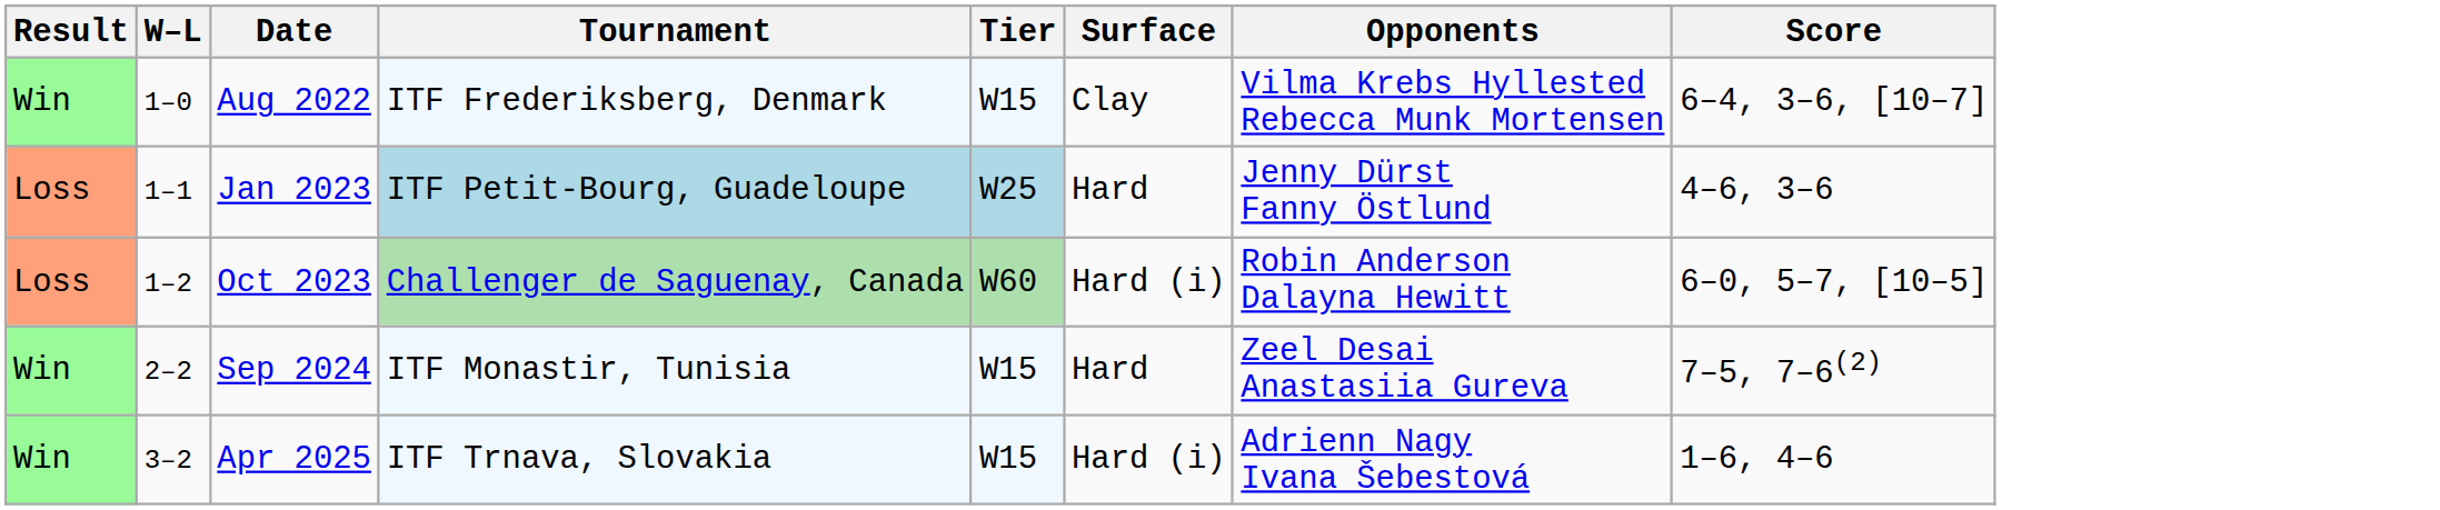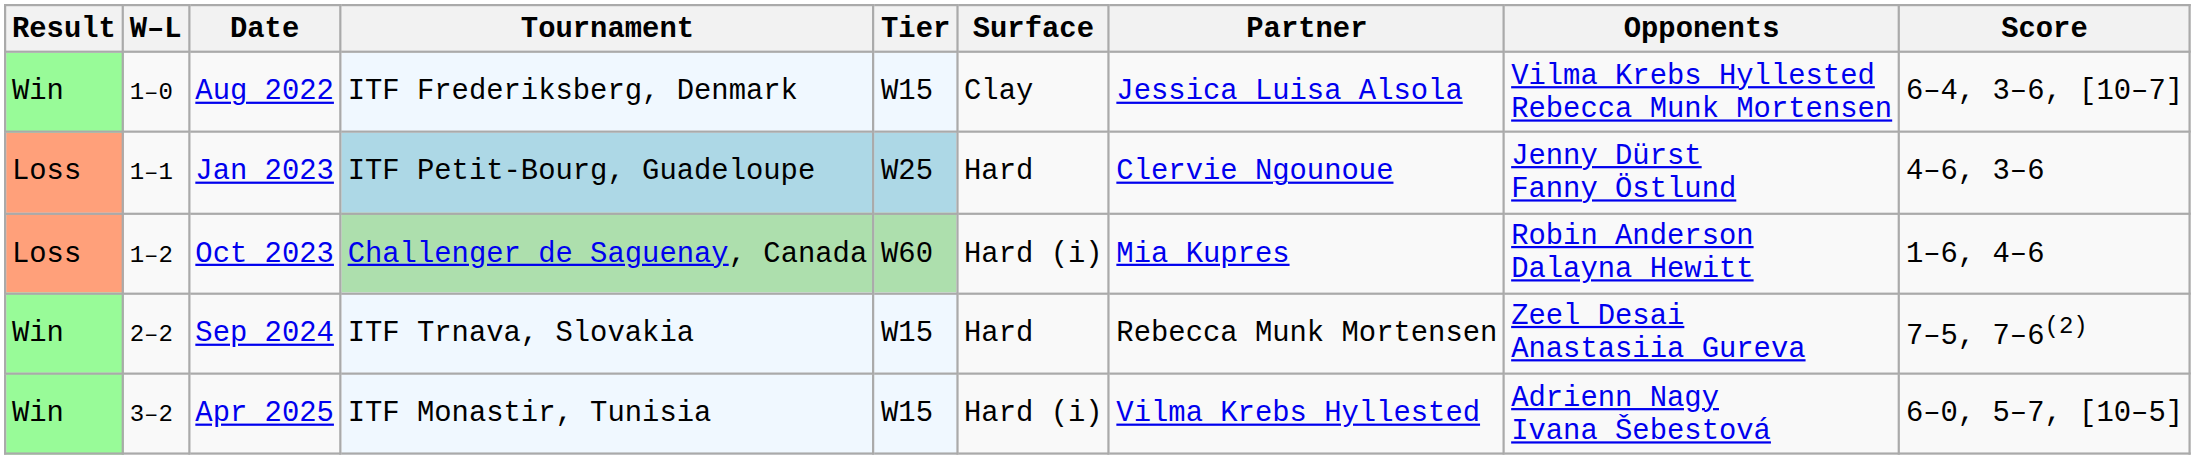+ column: Partner | Jessica Luisa Alsola | Clervie Ngounoue | Mia Kupres | Rebecca Munk Mortensen | Vilma Krebs Hyllested
Oct 2023 | Score: 6–0, 5–7, [10–5] -> 1–6, 4–6
Sep 2024 | Tournament: ITF Monastir, Tunisia -> ITF Trnava, Slovakia
Apr 2025 | Tournament: ITF Trnava, Slovakia -> ITF Monastir, Tunisia
Apr 2025 | Score: 1–6, 4–6 -> 6–0, 5–7, [10–5]
